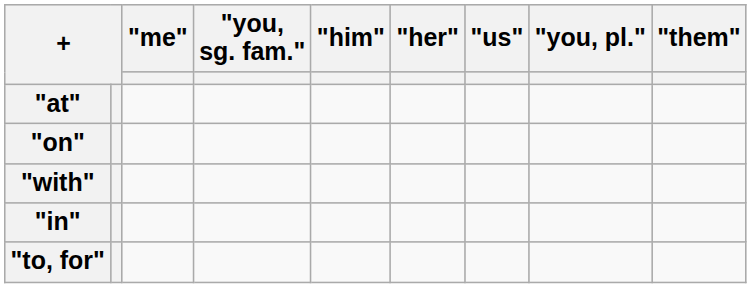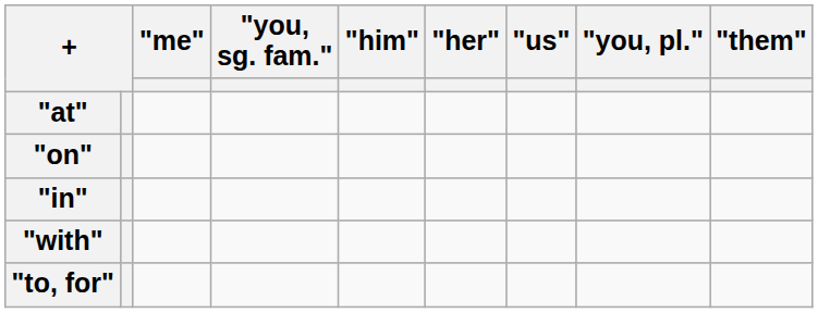rows swapped: "with" <-> "in"
